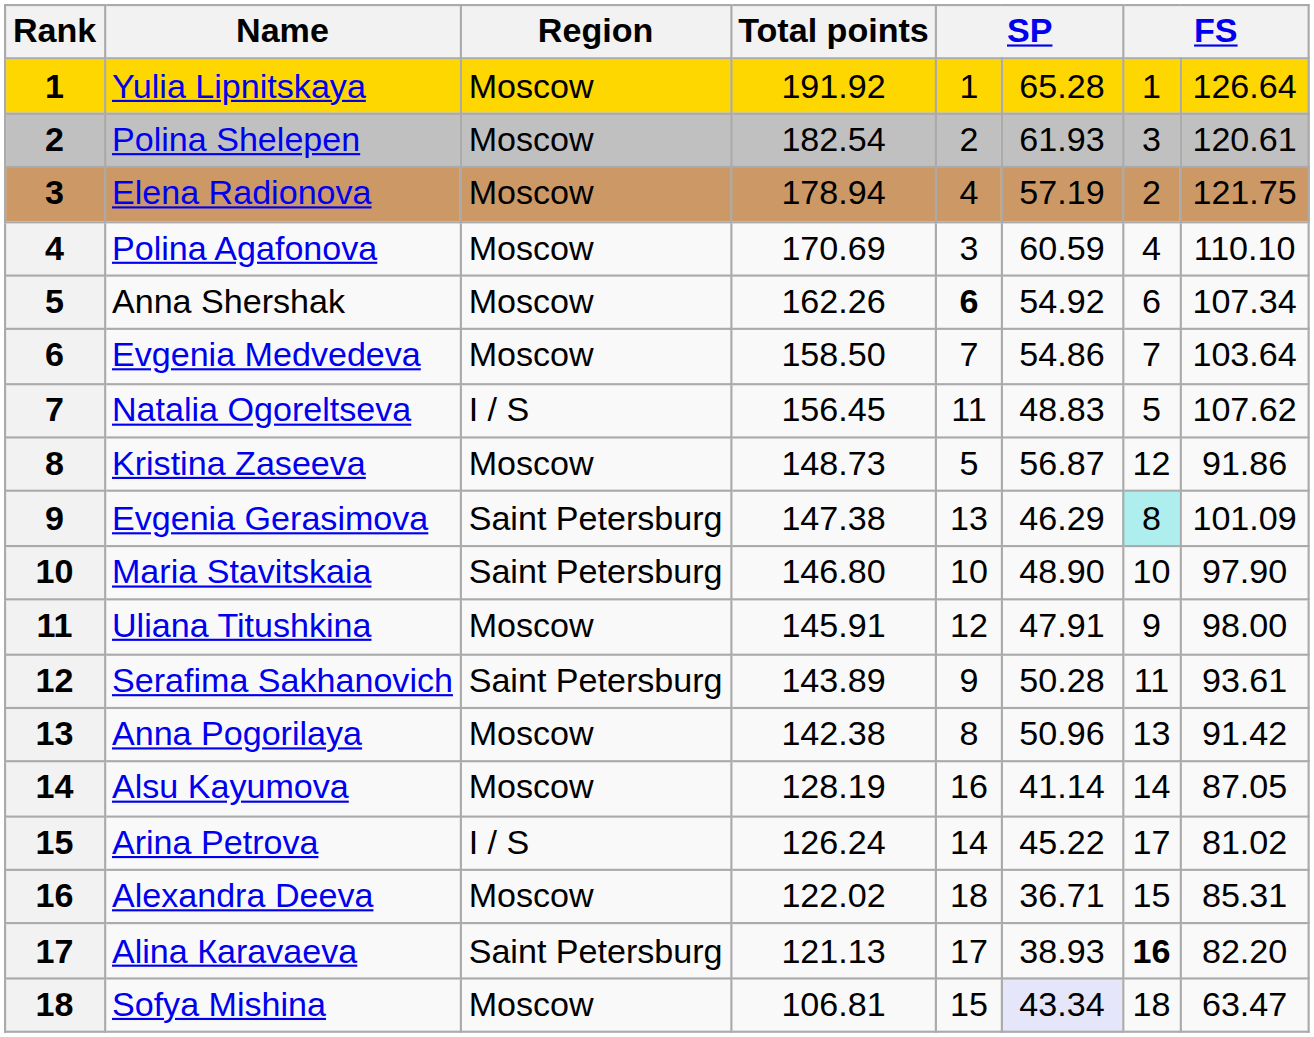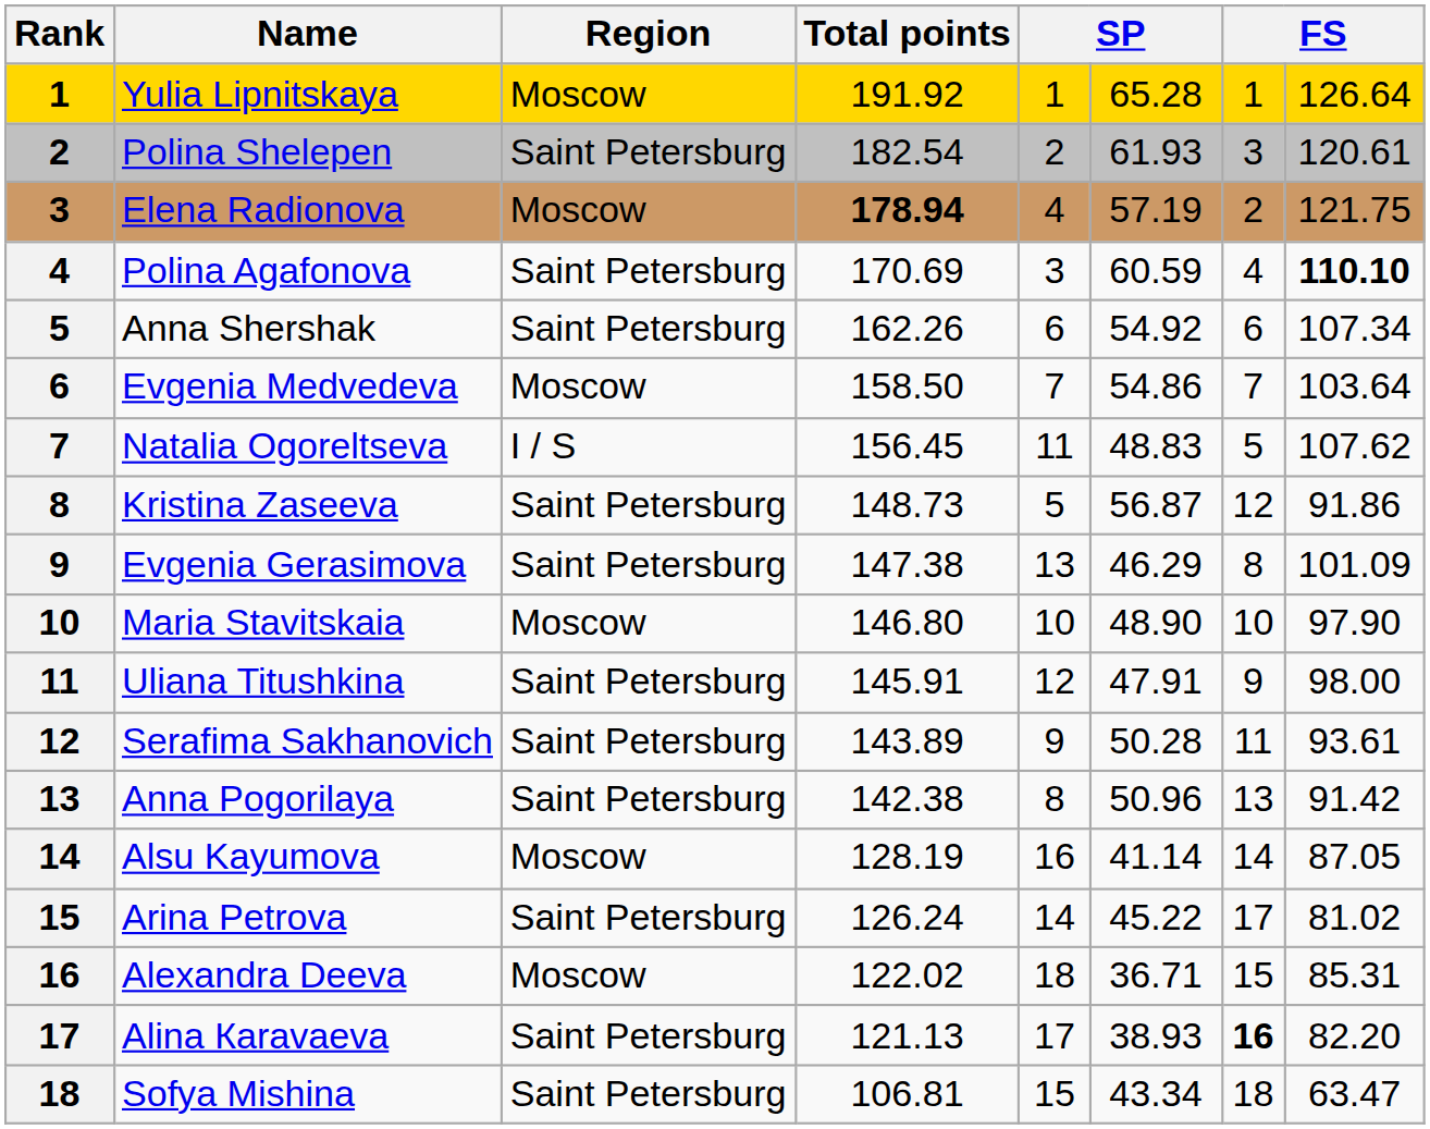Polina Shelepen | Region: Moscow -> Saint Petersburg
Elena Radionova | Total points: normal -> bold
Polina Agafonova | Region: Moscow -> Saint Petersburg
Polina Agafonova | column 8: normal -> bold
Anna Shershak | Region: Moscow -> Saint Petersburg
Anna Shershak | column 5: bold -> normal
Kristina Zaseeva | Region: Moscow -> Saint Petersburg
Evgenia Gerasimova | column 7: paleturquoise background -> no background
Maria Stavitskaia | Region: Saint Petersburg -> Moscow
Uliana Titushkina | Region: Moscow -> Saint Petersburg
Anna Pogorilaya | Region: Moscow -> Saint Petersburg
Arina Petrova | Region: I / S -> Saint Petersburg
Sofya Mishina | Region: Moscow -> Saint Petersburg
Sofya Mishina | column 6: lavender background -> no background
